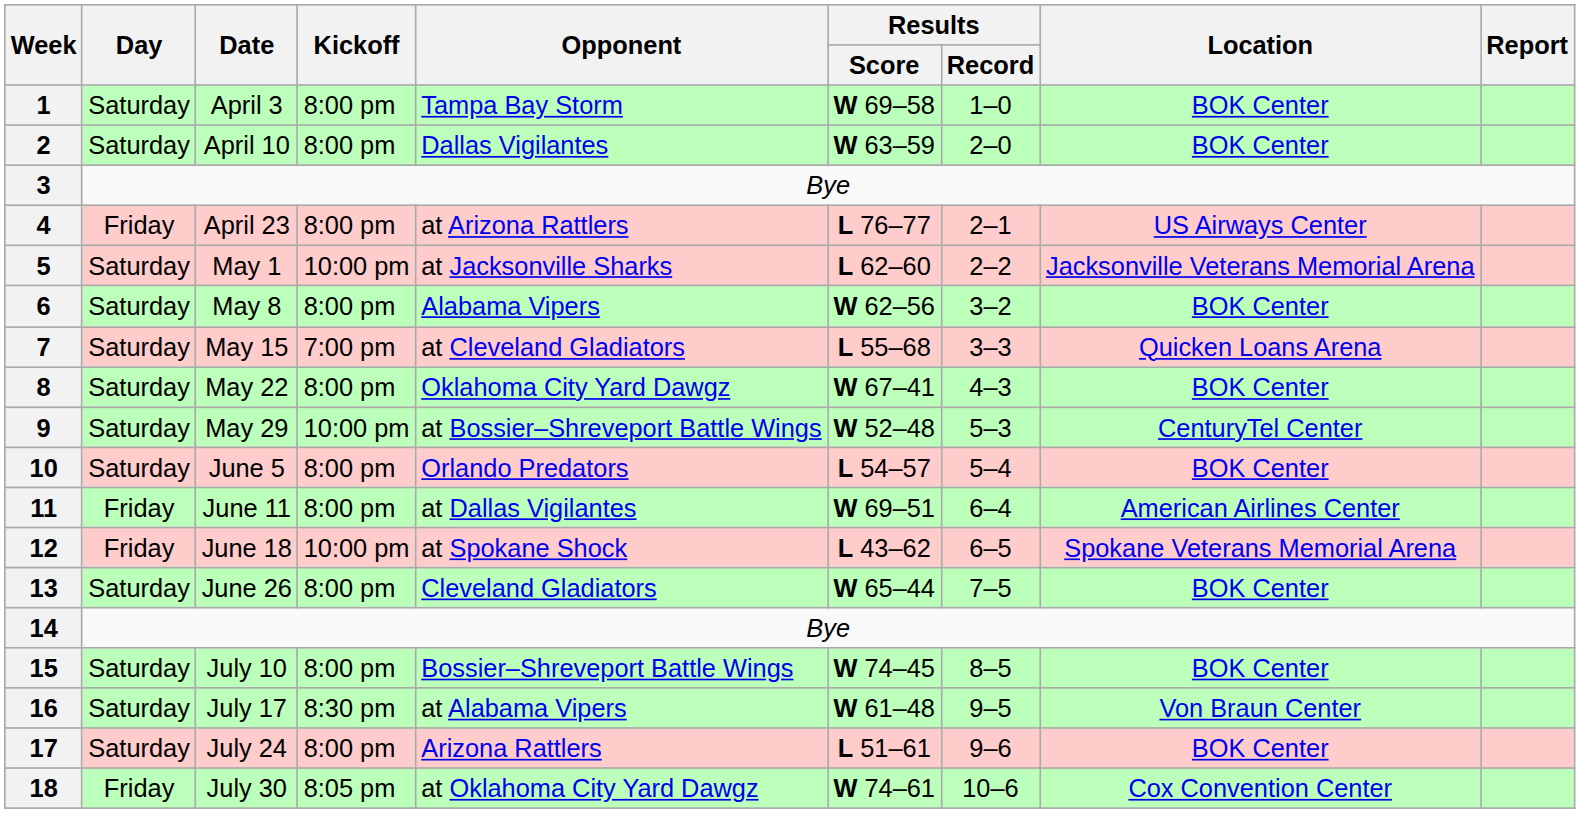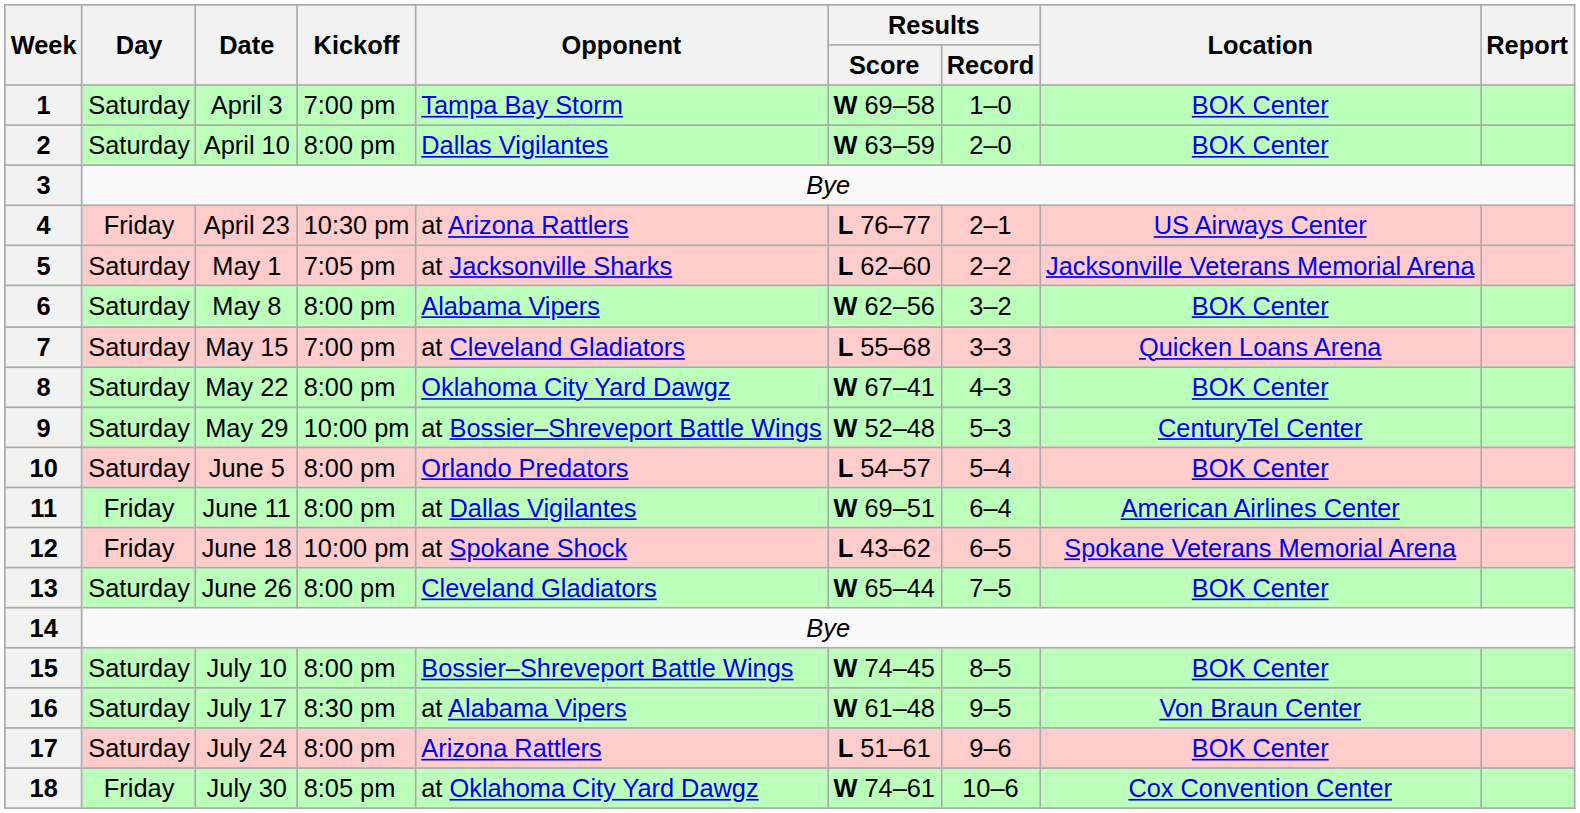1 | Kickoff: 8:00 pm -> 7:00 pm
4 | Kickoff: 8:00 pm -> 10:30 pm
5 | Kickoff: 10:00 pm -> 7:05 pm
